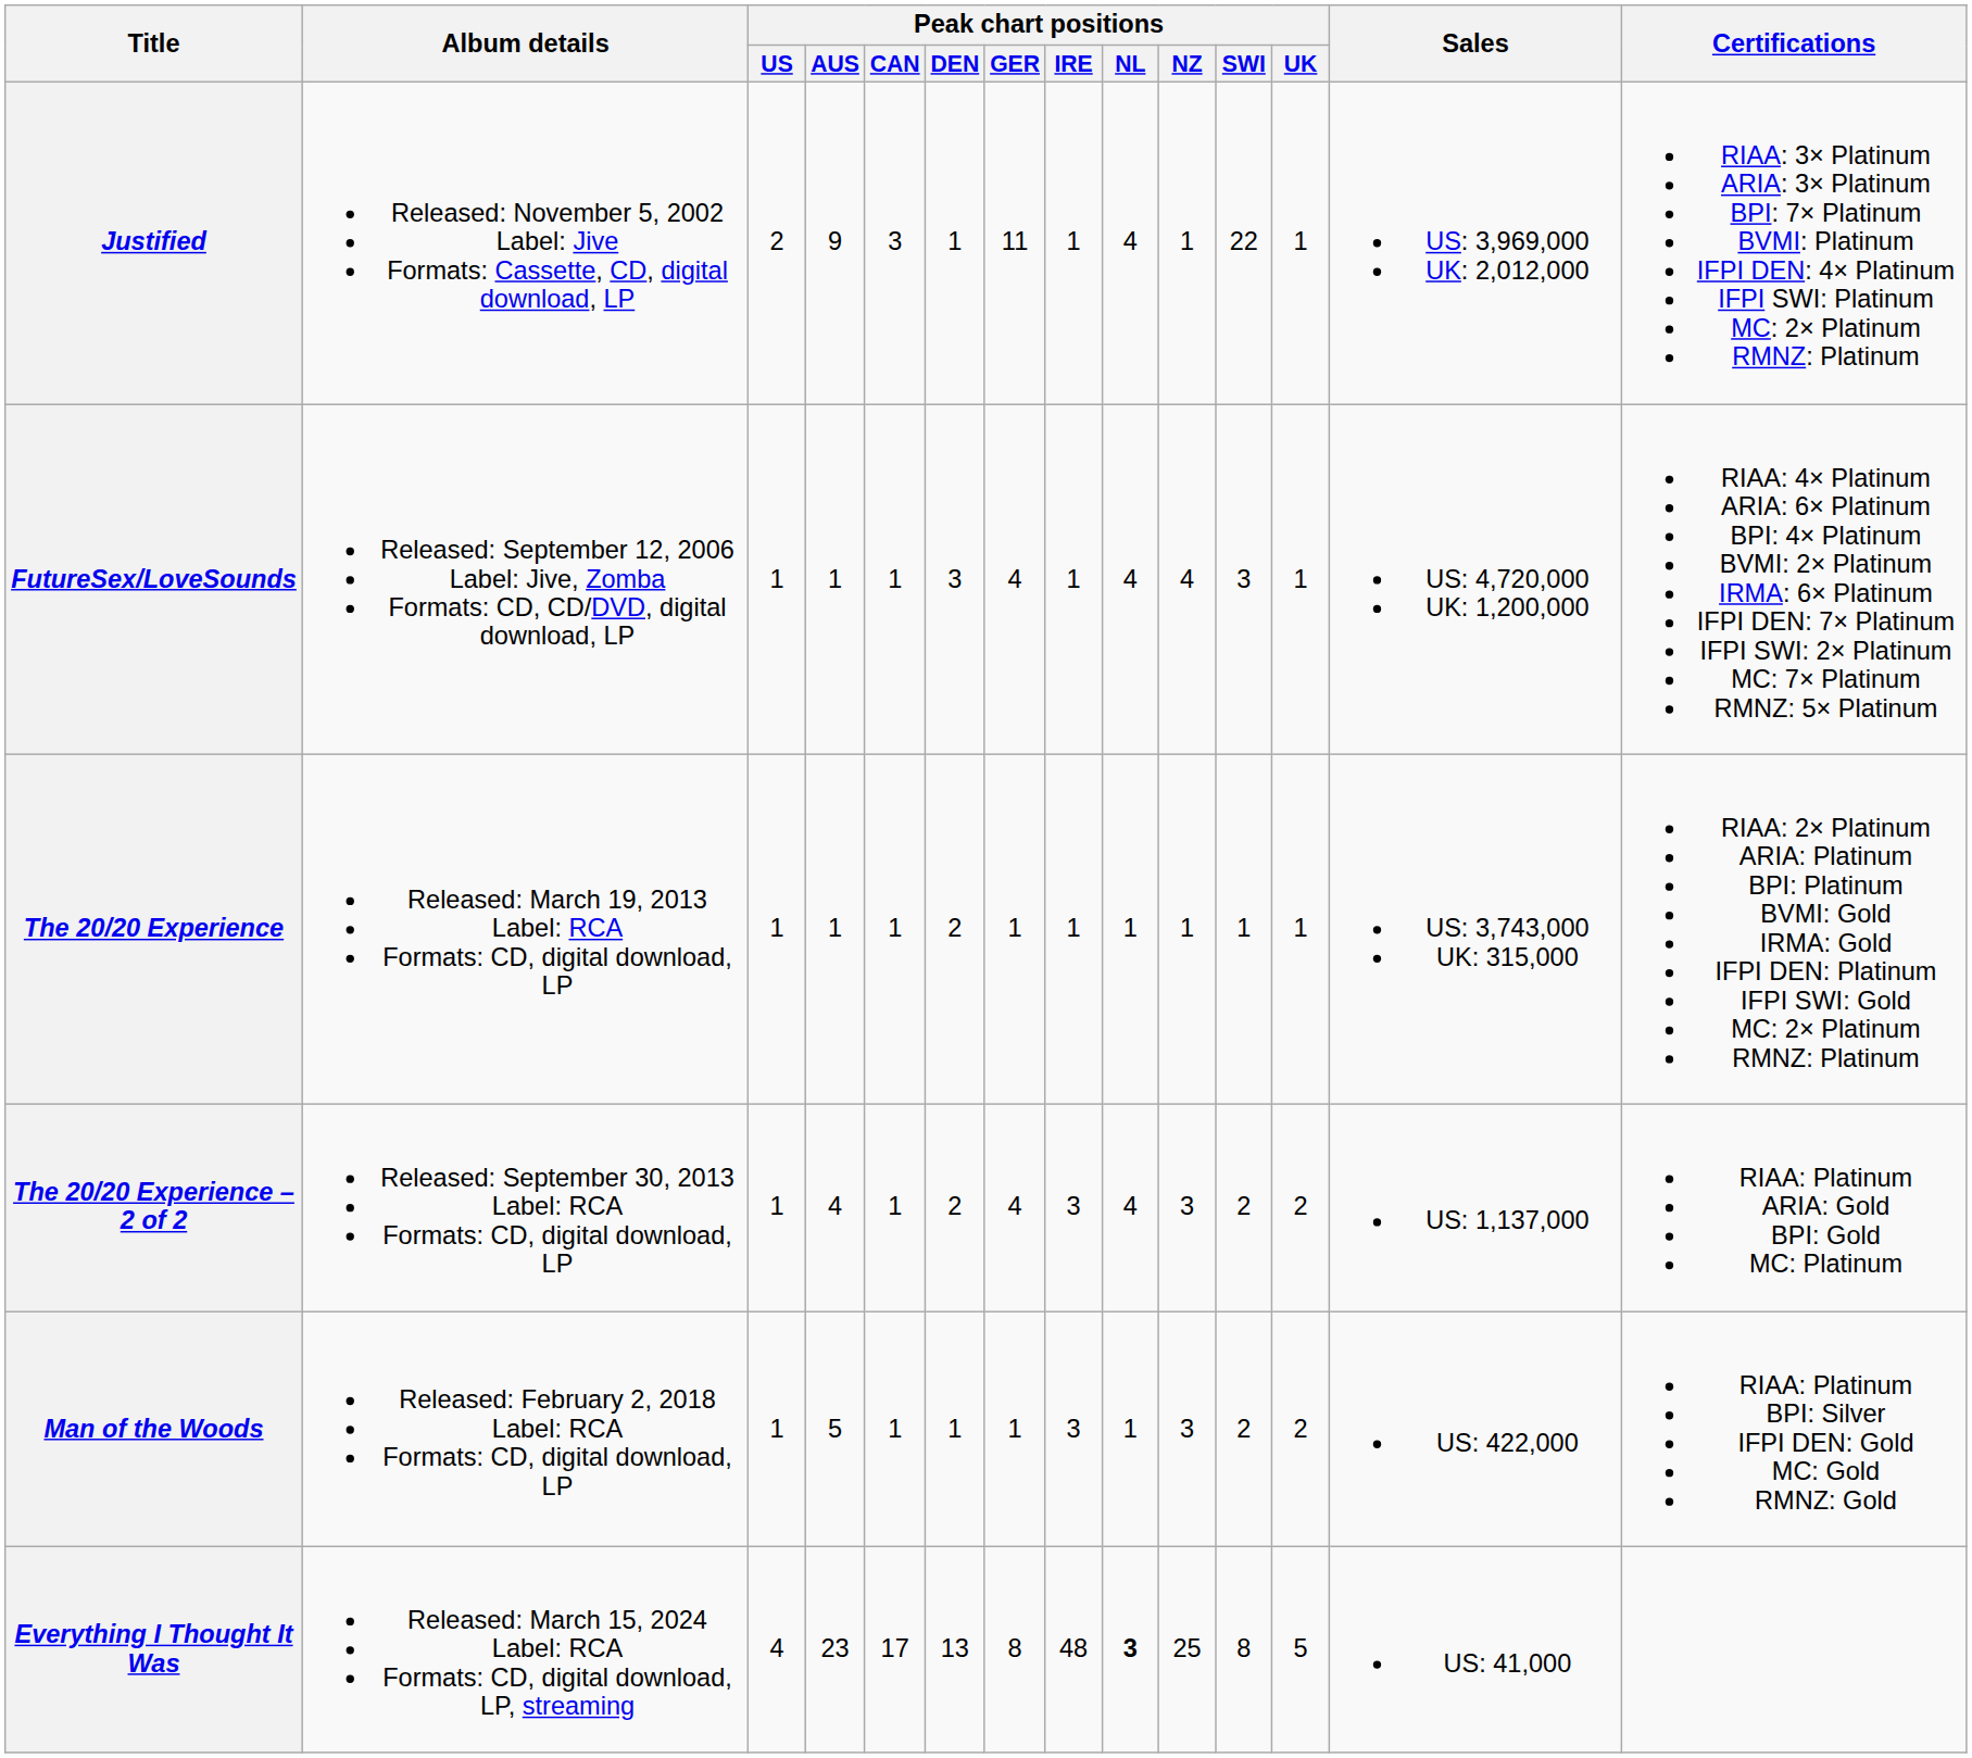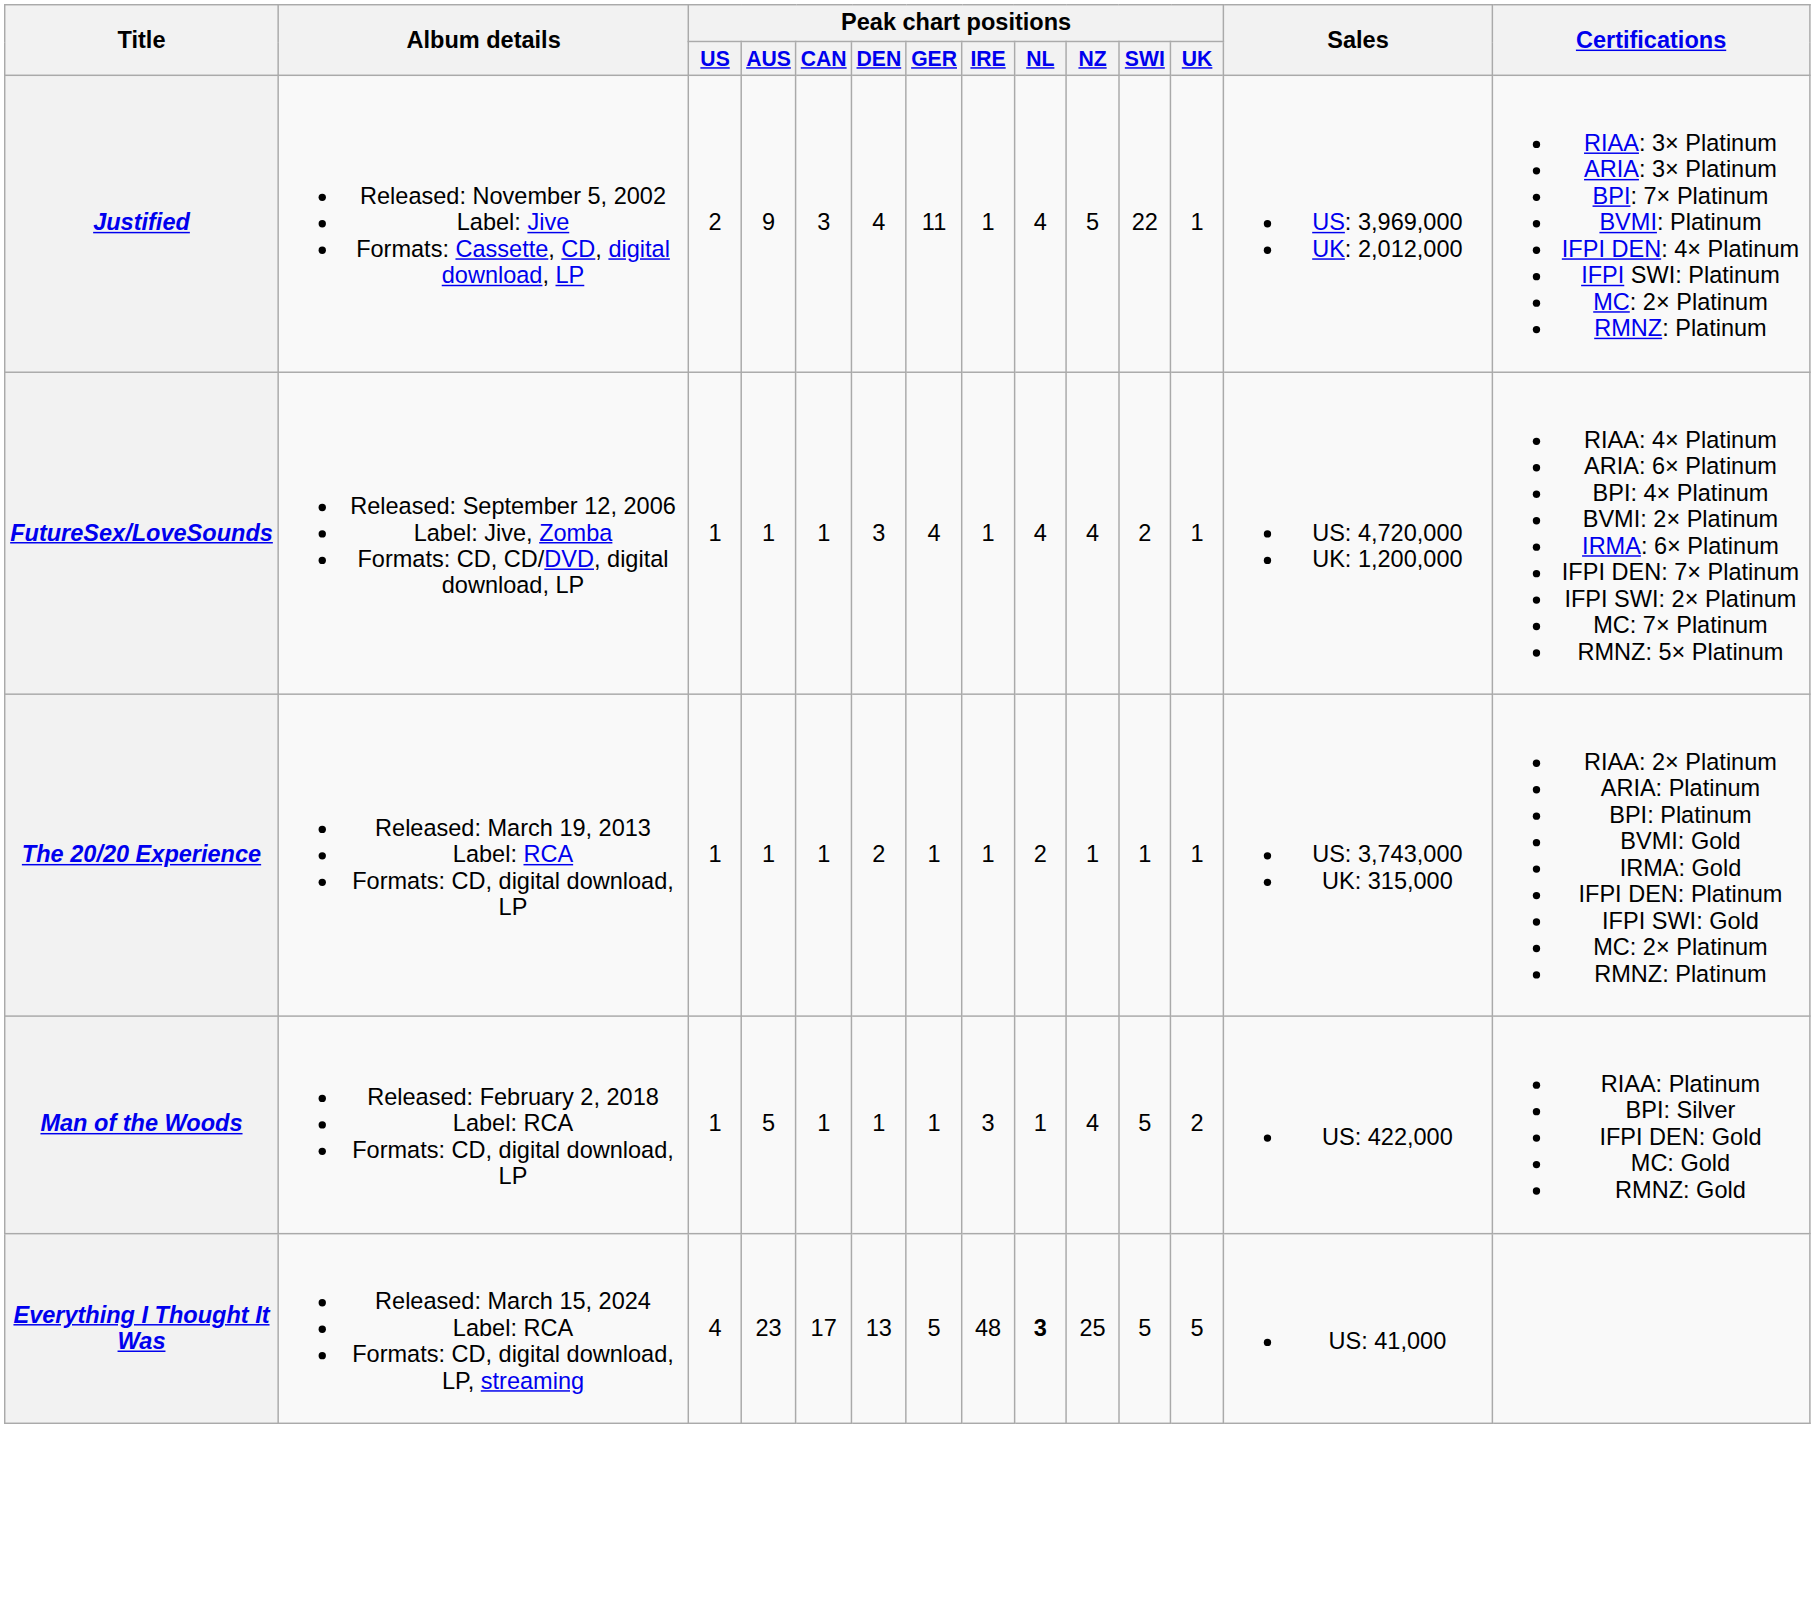Justified | Peak chart positions / DEN: 1 -> 4
Justified | Peak chart positions / NZ: 1 -> 5
FutureSex/LoveSounds | Peak chart positions / SWI: 3 -> 2
The 20/20 Experience | Peak chart positions / NL: 1 -> 2
- row: The 20/20 Experience – 2 of 2 | Released: September 30, 2013 Label: RCA Formats: CD, digital download, LP | 1 | 4 | 1 | 2 | 4 | 3 | 4 | 3 | 2 | 2 | US: 1,137,000 | RIAA: Platinum ARIA: Gold BPI: Gold MC: Platinum
Man of the Woods | Peak chart positions / NZ: 3 -> 4
Man of the Woods | Peak chart positions / SWI: 2 -> 5
Everything I Thought It Was | Peak chart positions / GER: 8 -> 5
Everything I Thought It Was | Peak chart positions / SWI: 8 -> 5
